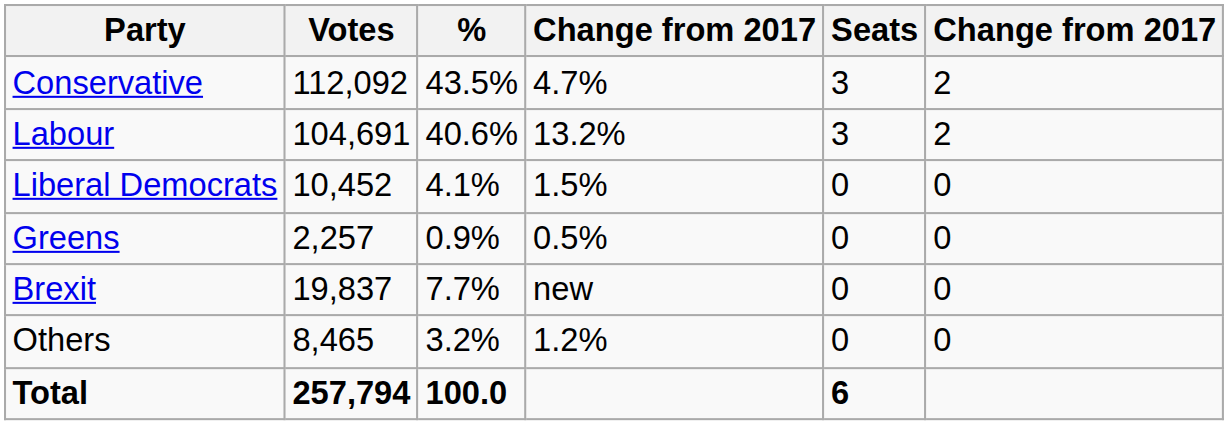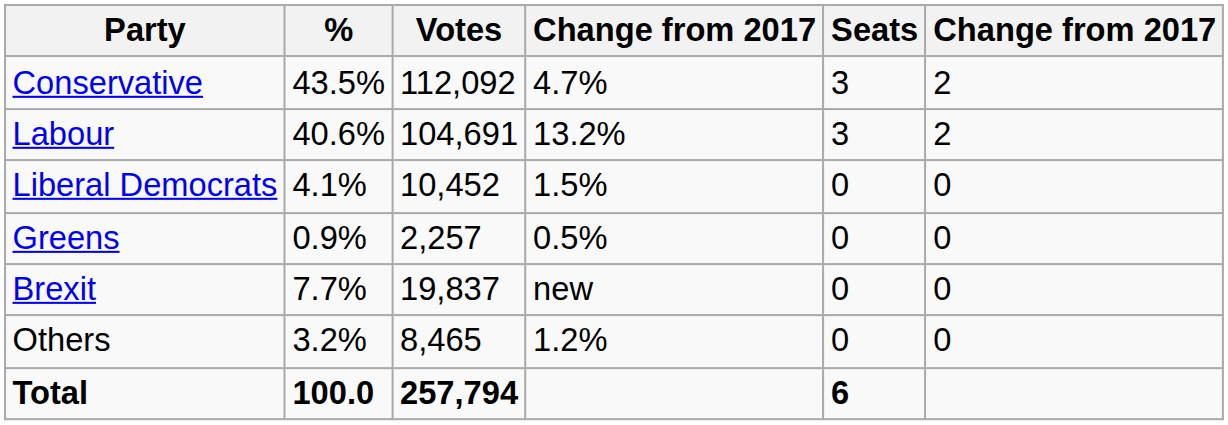columns swapped: Votes <-> %
